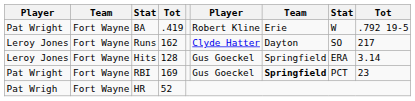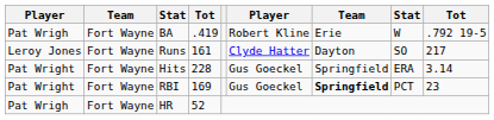BA | column 1: Pat Wright -> Pat Wrigh
Runs | column 4: 162 -> 161
Hits | column 1: Leroy Jones -> Pat Wright
Hits | column 4: 128 -> 228
